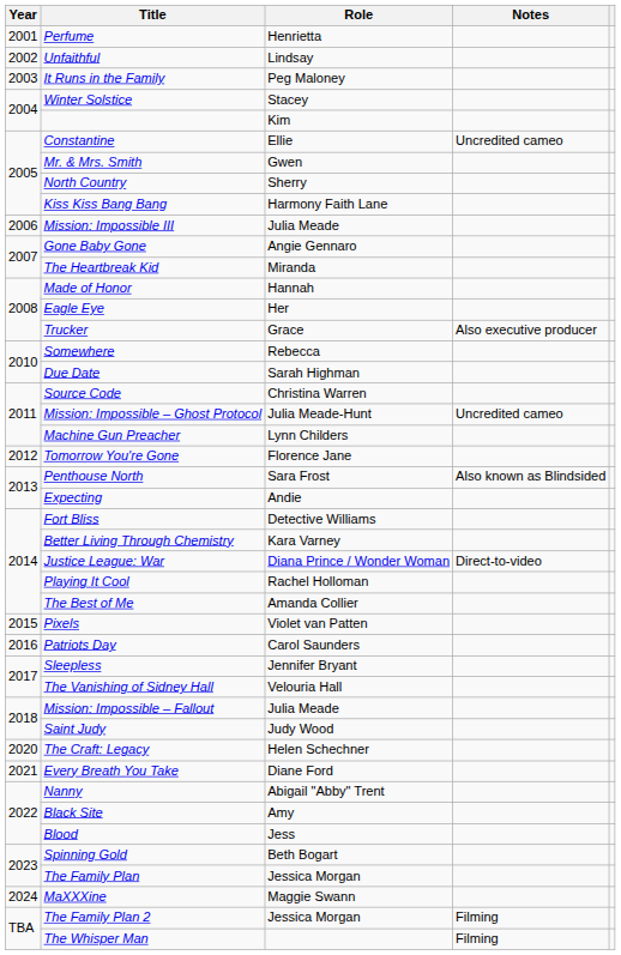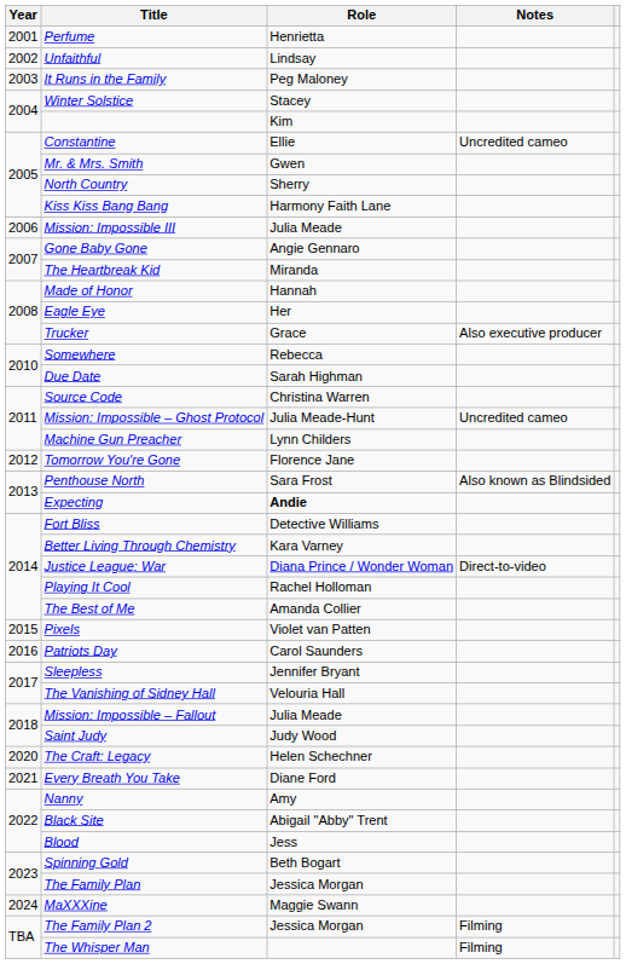Expecting | Role: normal -> bold
Nanny | Role: Abigail "Abby" Trent -> Amy
Black Site | Role: Amy -> Abigail "Abby" Trent
